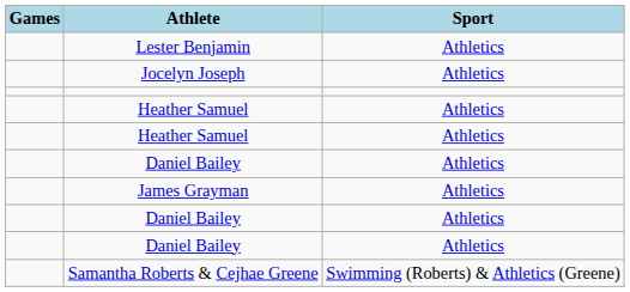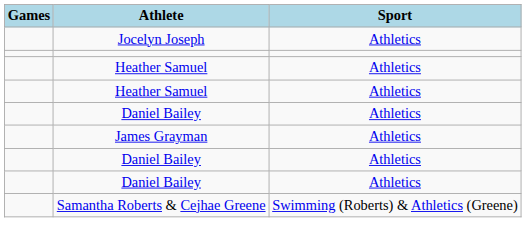- row: Lester Benjamin | Athletics
